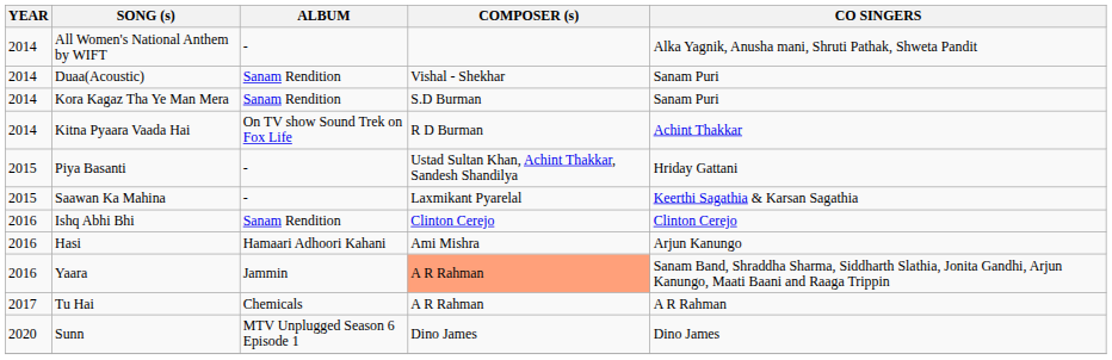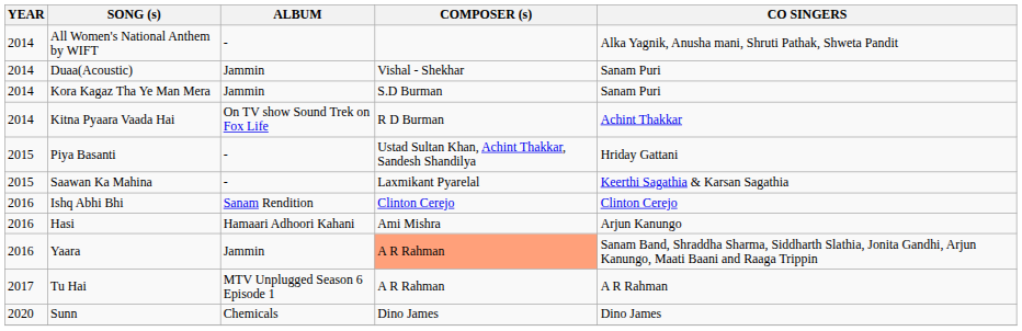Duaa(Acoustic) | ALBUM: Sanam Rendition -> Jammin
Kora Kagaz Tha Ye Man Mera | ALBUM: Sanam Rendition -> Jammin
Tu Hai | ALBUM: Chemicals -> MTV Unplugged Season 6 Episode 1
Sunn | ALBUM: MTV Unplugged Season 6 Episode 1 -> Chemicals
